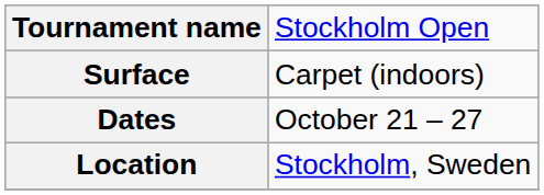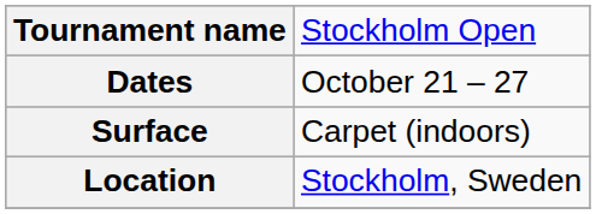rows swapped: Dates <-> Surface
